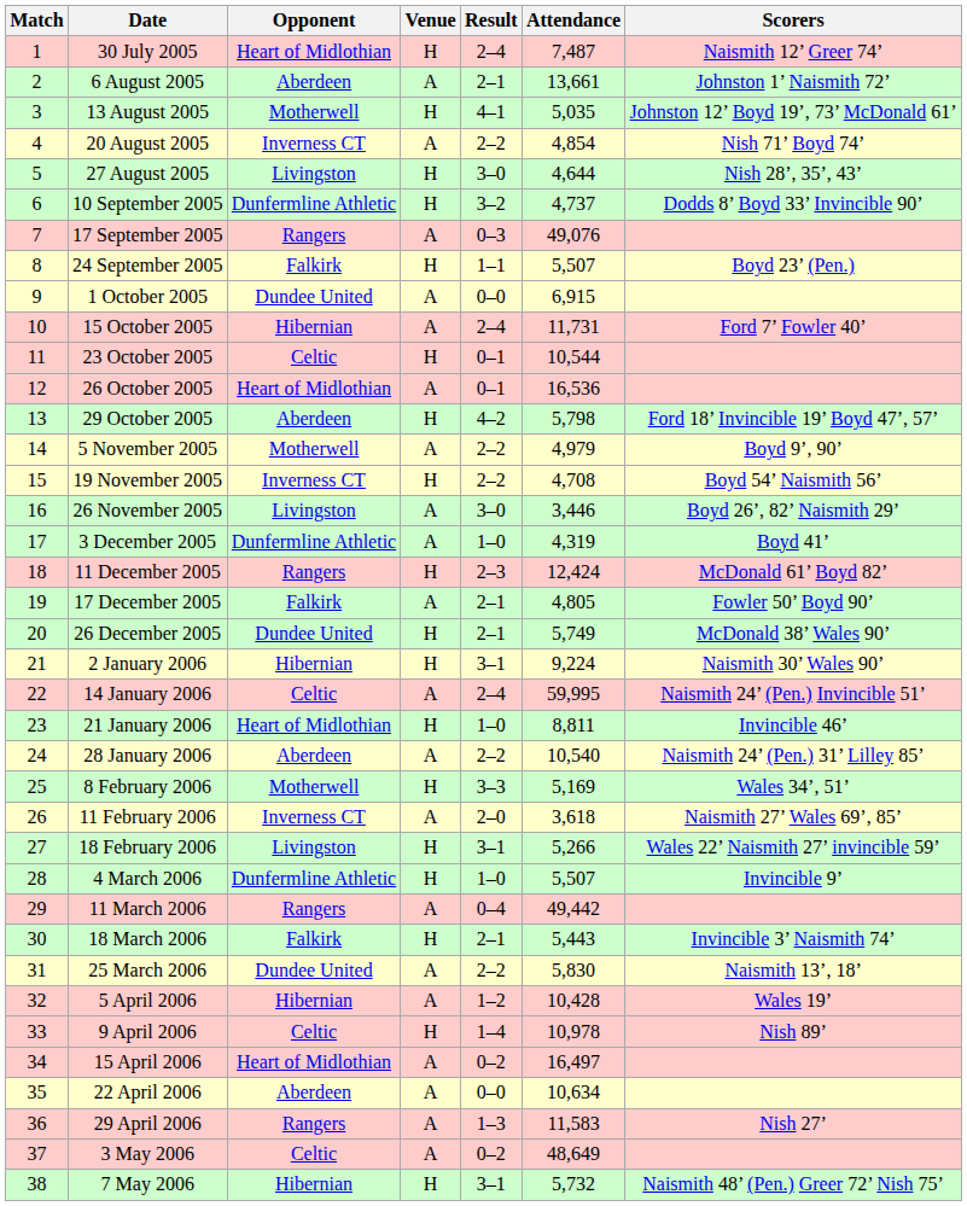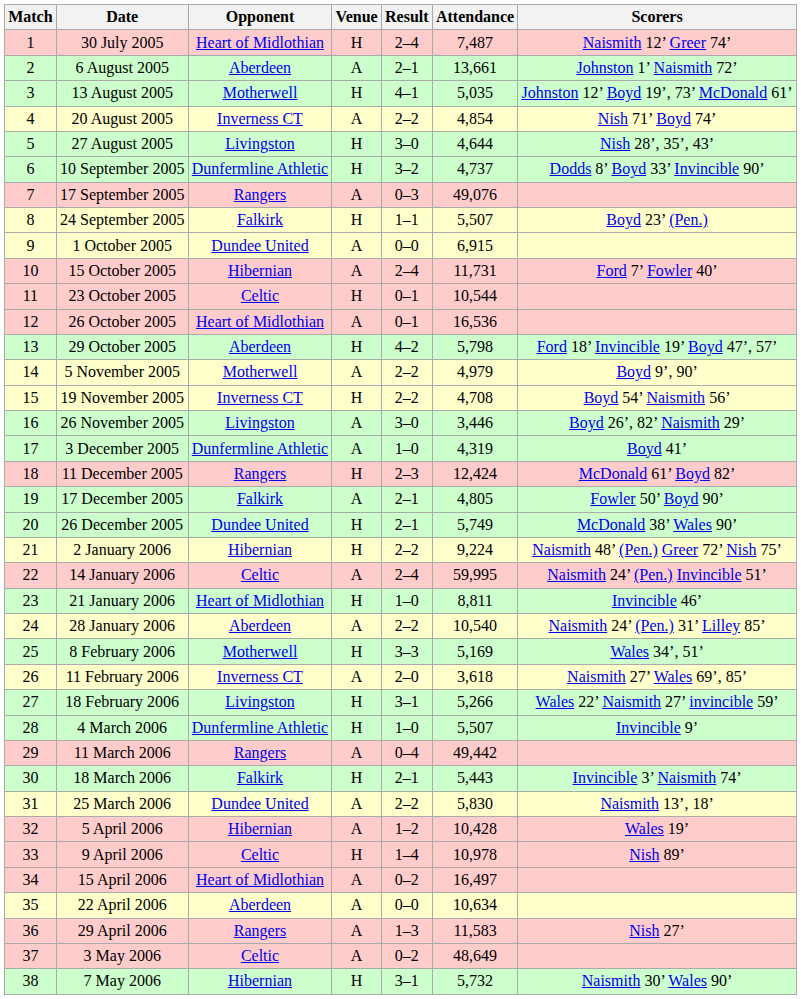2 January 2006 | Result: 3–1 -> 2–2
2 January 2006 | Scorers: Naismith 30’ Wales 90’ -> Naismith 48’ (Pen.) Greer 72’ Nish 75’
7 May 2006 | Scorers: Naismith 48’ (Pen.) Greer 72’ Nish 75’ -> Naismith 30’ Wales 90’
